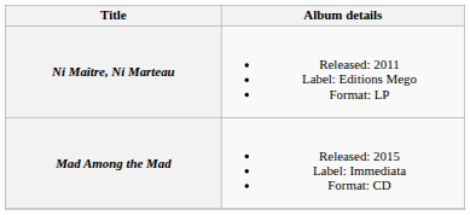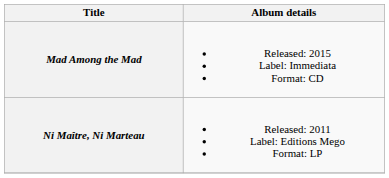rows swapped: Ni Maître, Ni Marteau <-> Mad Among the Mad
